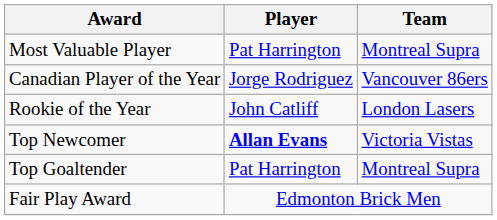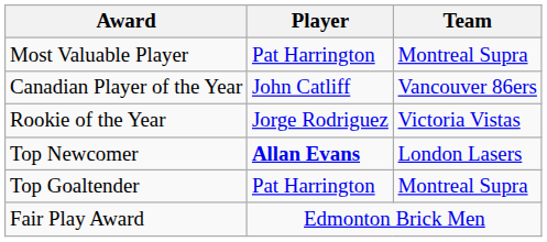Canadian Player of the Year | Player: Jorge Rodriguez -> John Catliff
Rookie of the Year | Player: John Catliff -> Jorge Rodriguez
Rookie of the Year | Team: London Lasers -> Victoria Vistas
Top Newcomer | Team: Victoria Vistas -> London Lasers
